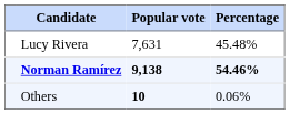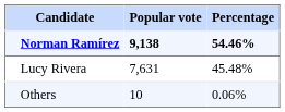rows swapped: Norman Ramírez <-> Lucy Rivera
Others | Popular vote: bold -> normal
